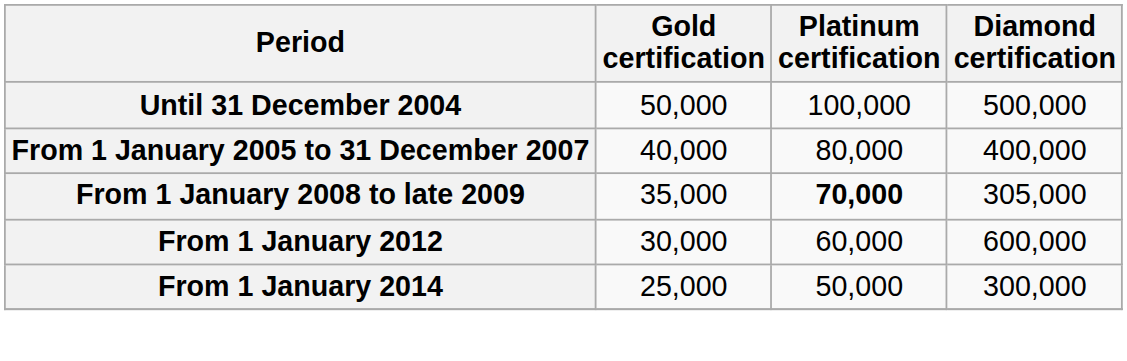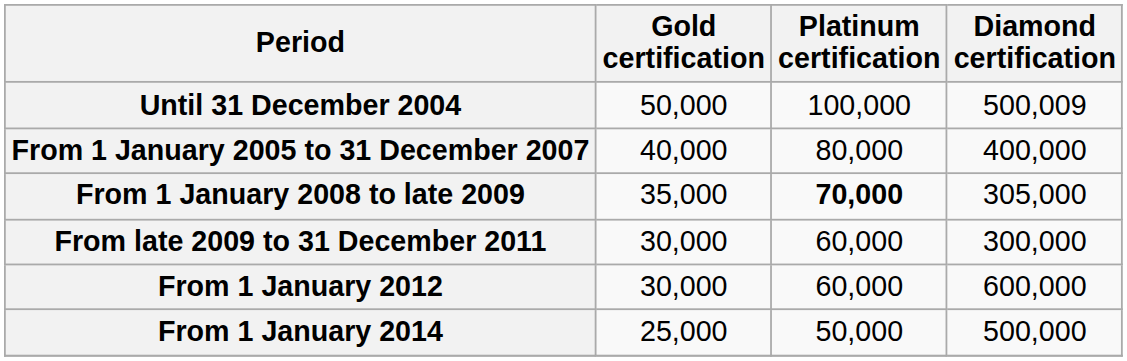Until 31 December 2004 | Diamond certification: 500,000 -> 500,009
+ row: From late 2009 to 31 December 2011 | 30,000 | 60,000 | 300,000
From 1 January 2014 | Diamond certification: 300,000 -> 500,000
